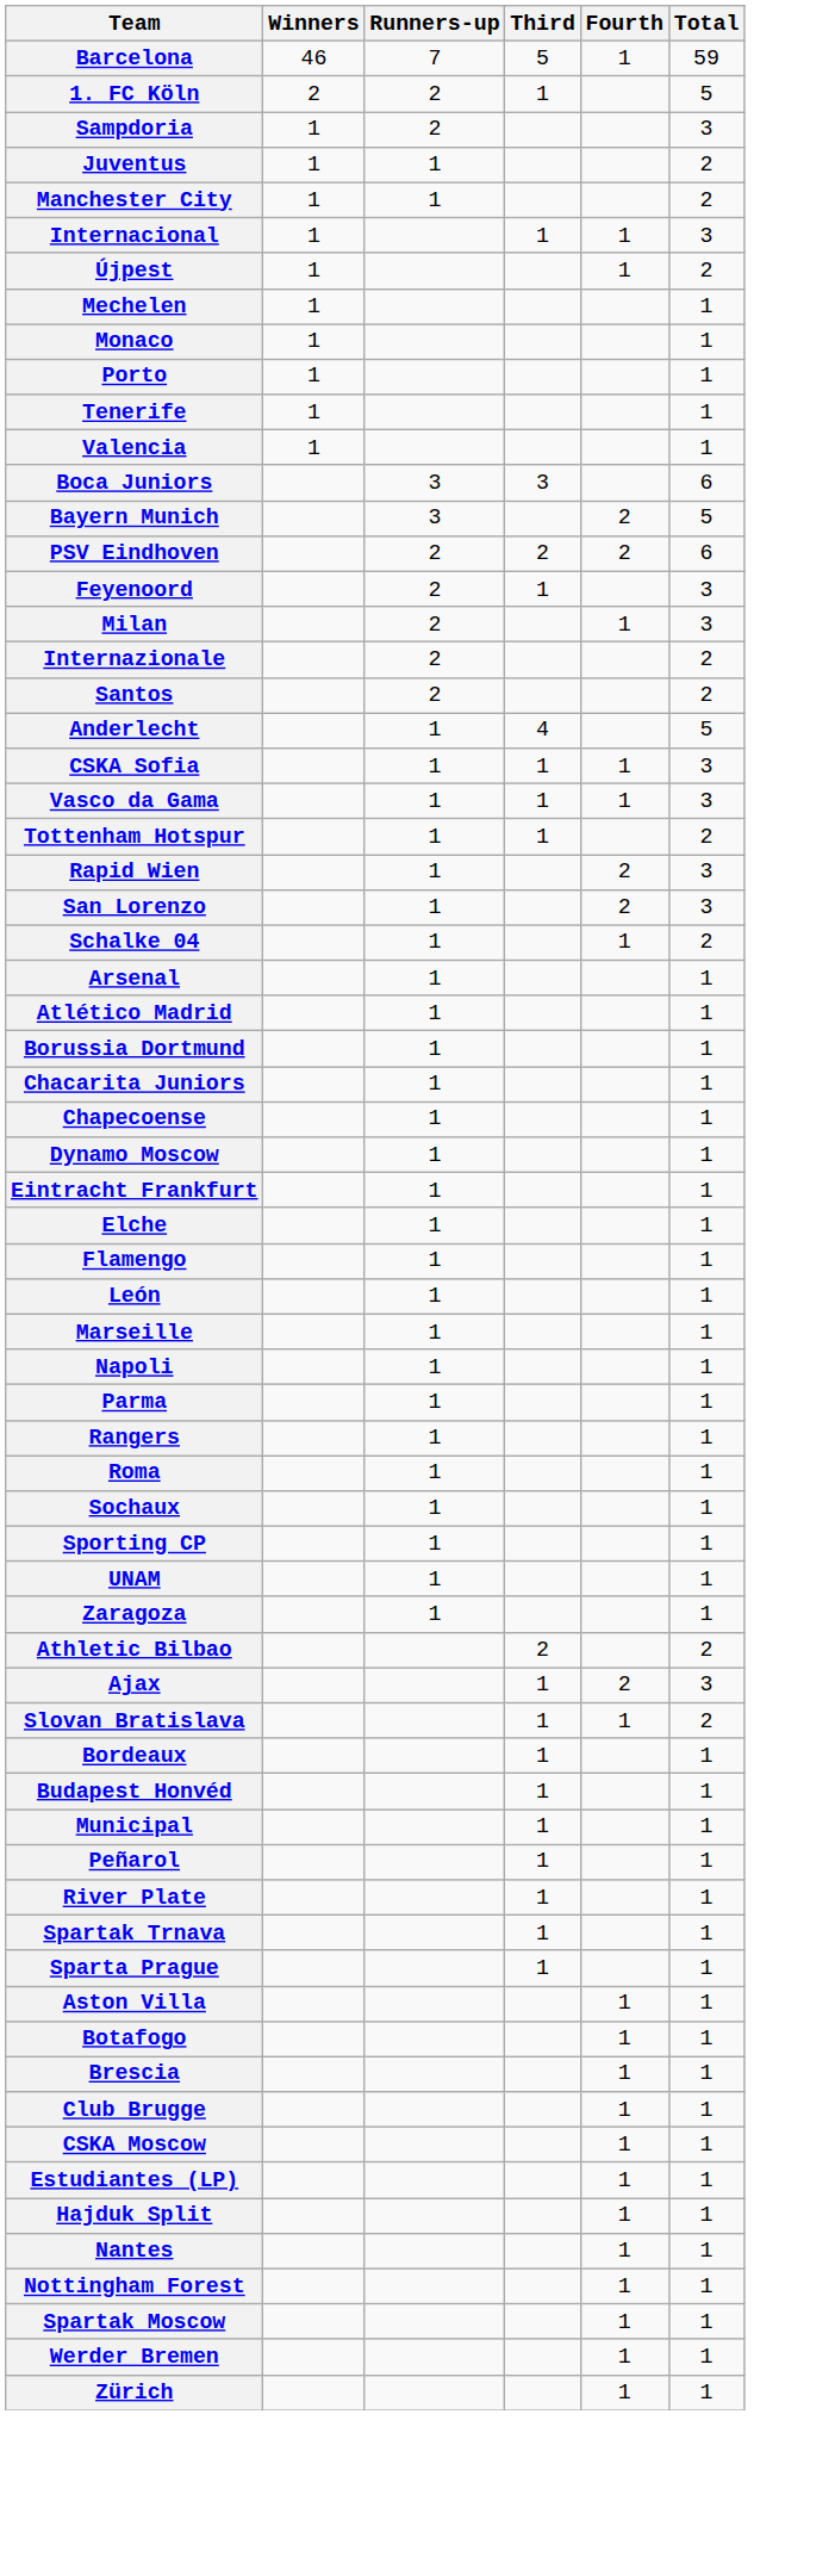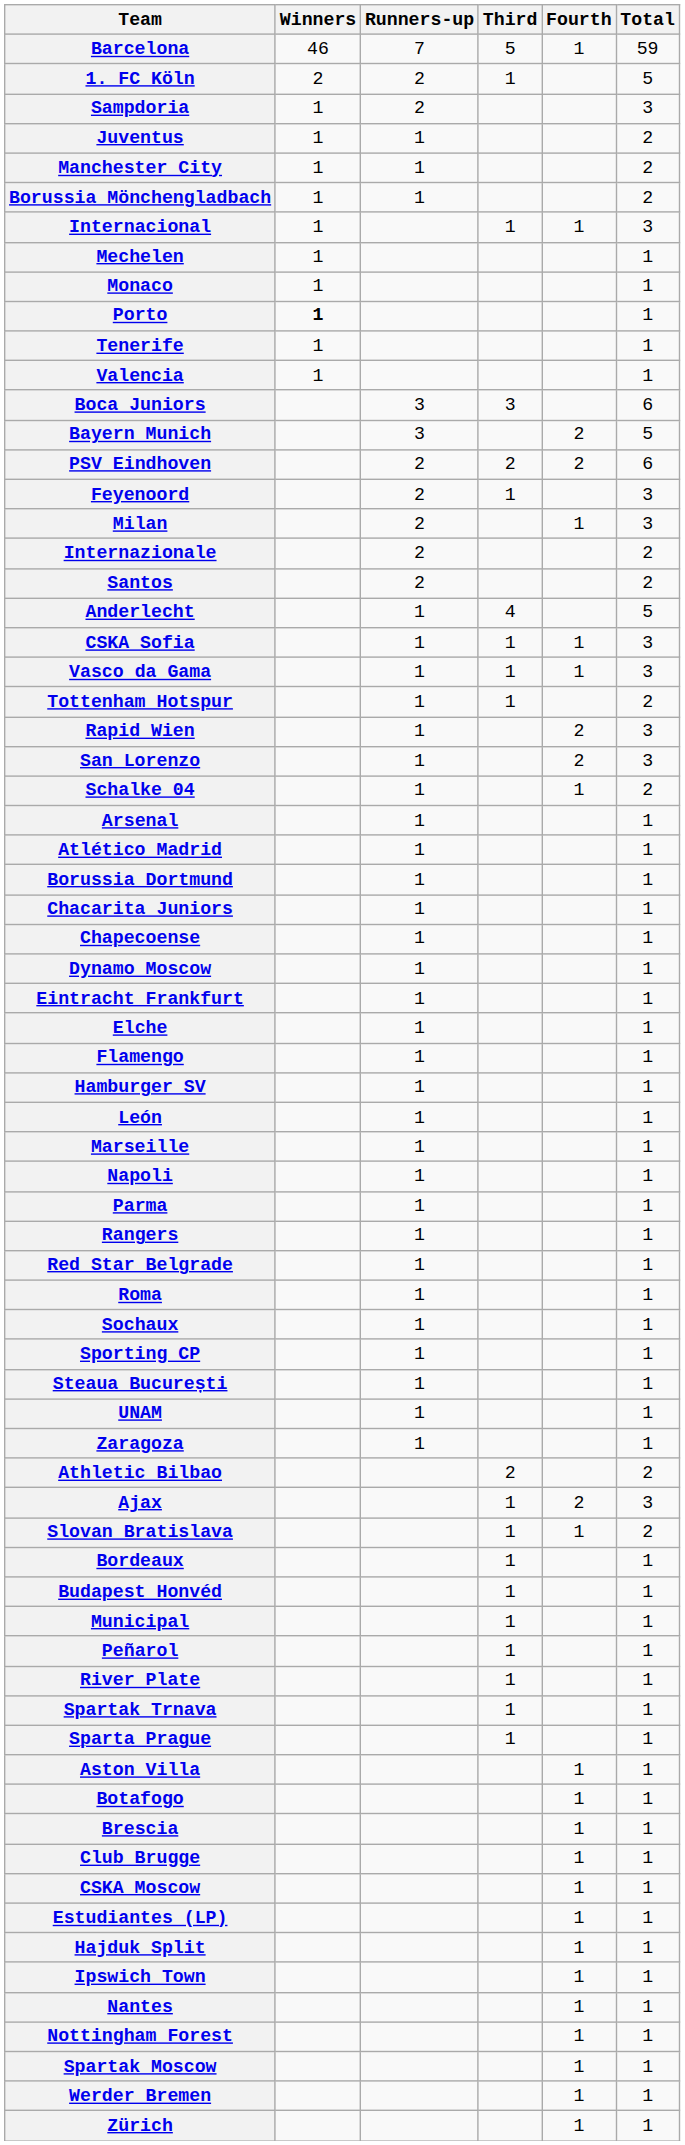+ row: Borussia Mönchengladbach | 1 | 1 | 2
- row: Újpest | 1 | 1 | 2
Porto | Winners: normal -> bold
+ row: Hamburger SV | 1 | 1
+ row: Red Star Belgrade | 1 | 1
+ row: Steaua București | 1 | 1
+ row: Ipswich Town | 1 | 1
